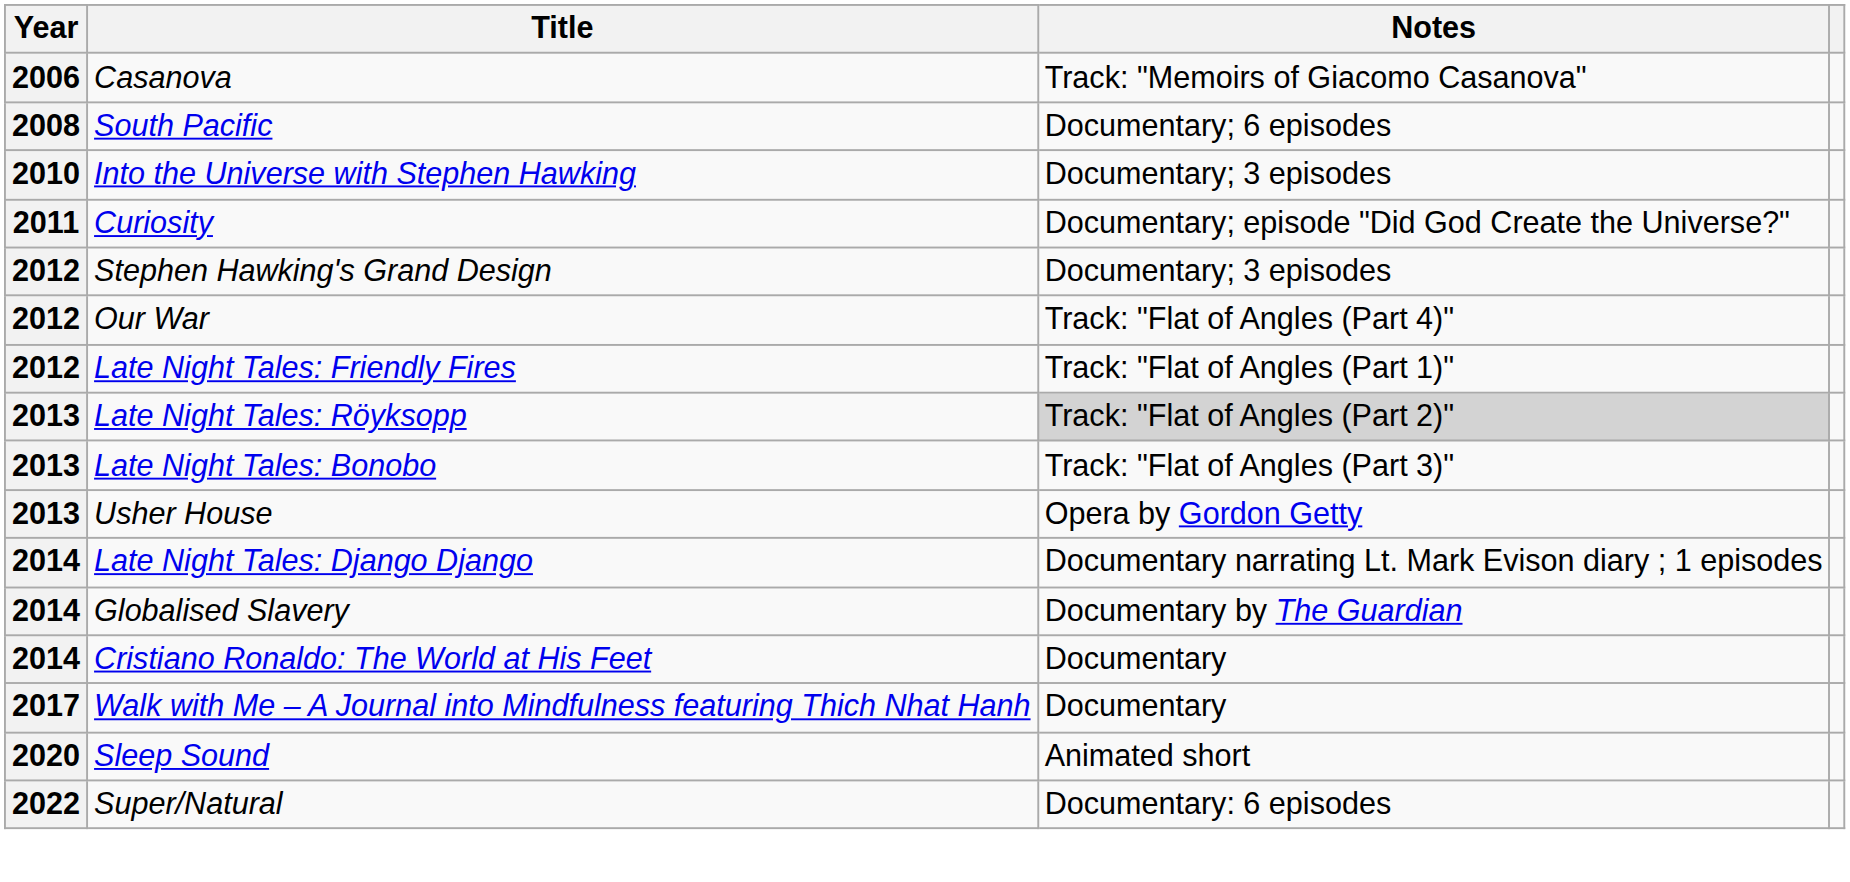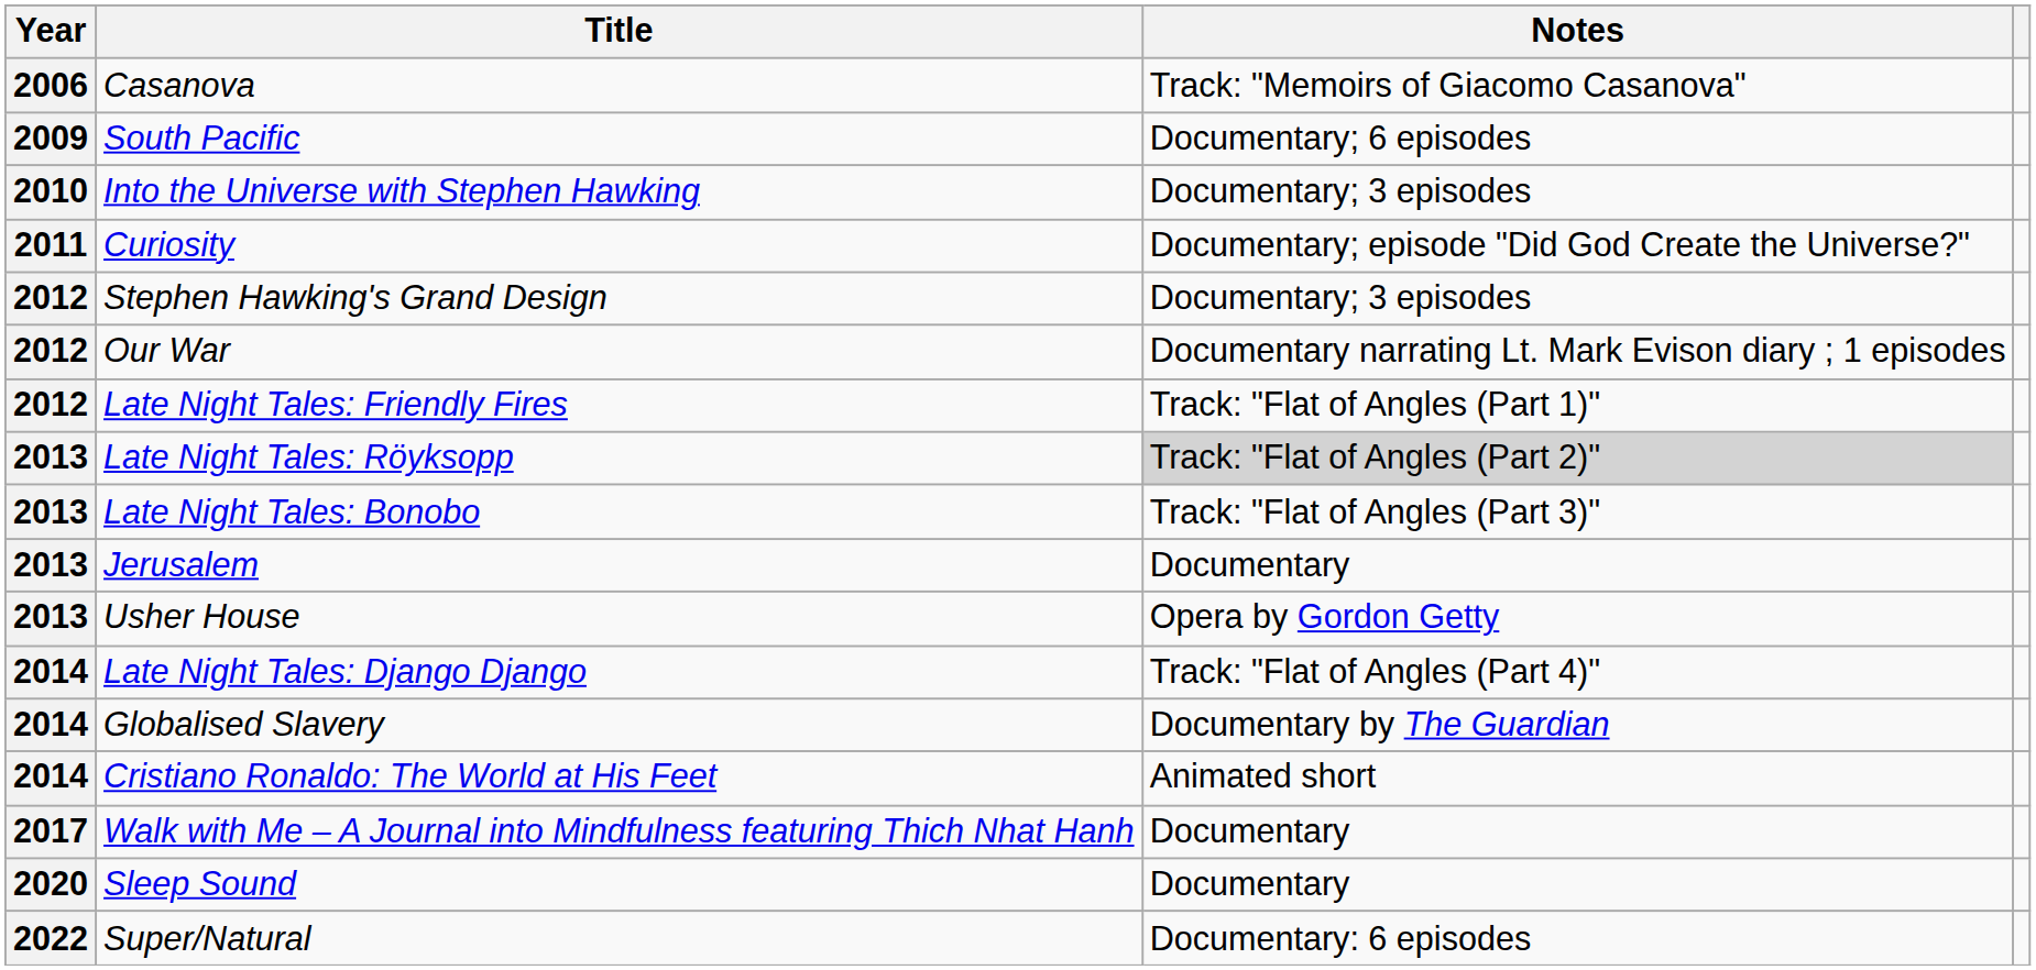South Pacific | Year: 2008 -> 2009
Our War | Notes: Track: "Flat of Angles (Part 4)" -> Documentary narrating Lt. Mark Evison diary ; 1 episodes
+ row: 2013 | Jerusalem | Documentary
Late Night Tales: Django Django | Notes: Documentary narrating Lt. Mark Evison diary ; 1 episodes -> Track: "Flat of Angles (Part 4)"
Cristiano Ronaldo: The World at His Feet | Notes: Documentary -> Animated short
Sleep Sound | Notes: Animated short -> Documentary
